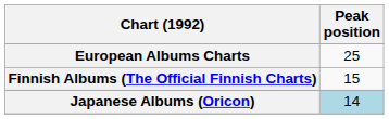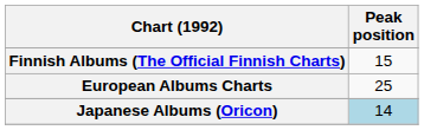rows swapped: European Albums Charts <-> Finnish Albums (The Official Finnish Charts)
